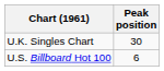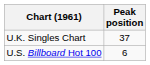U.K. Singles Chart | Peak position: 30 -> 37
